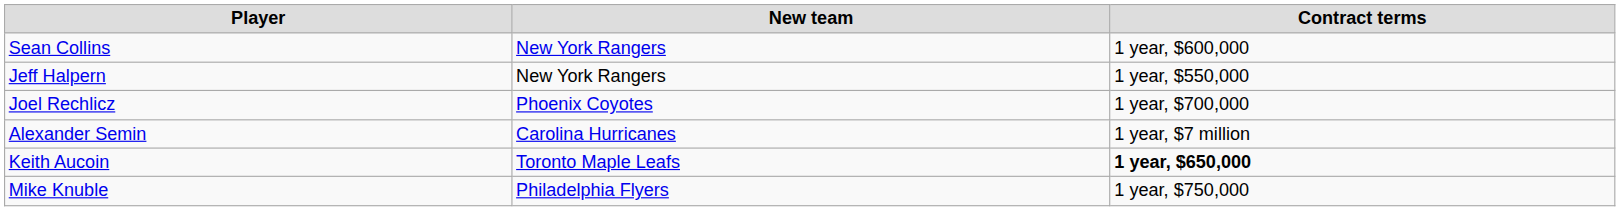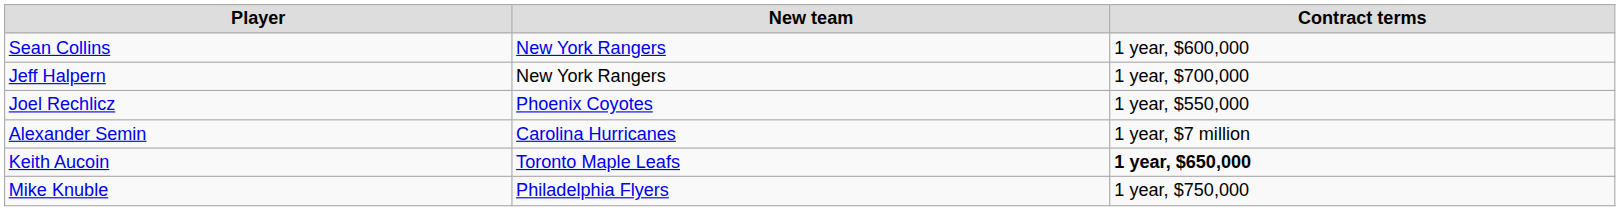Jeff Halpern | Contract terms: 1 year, $550,000 -> 1 year, $700,000
Joel Rechlicz | Contract terms: 1 year, $700,000 -> 1 year, $550,000
